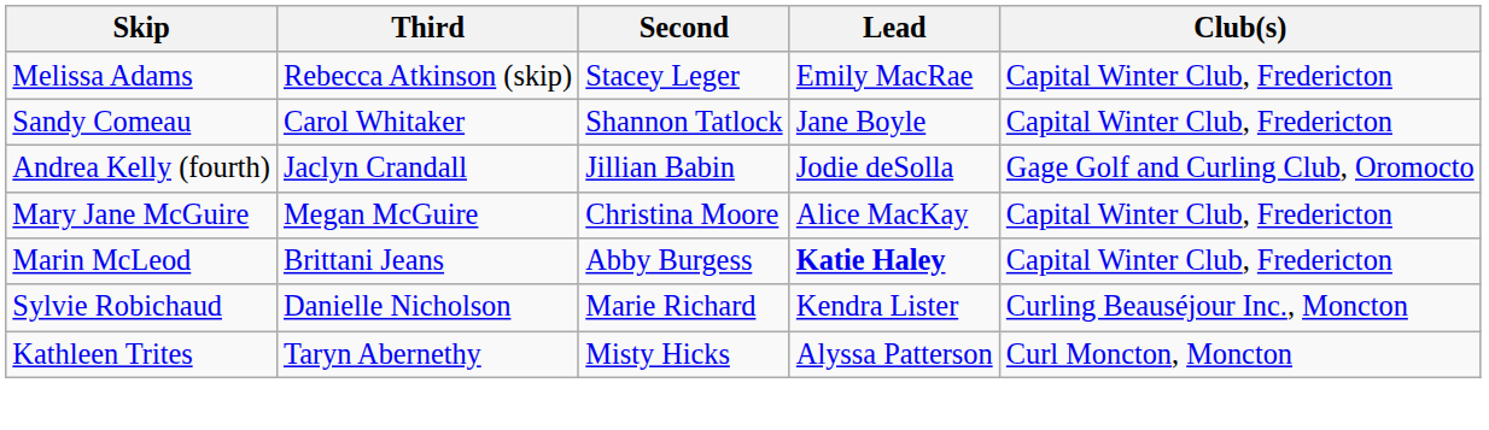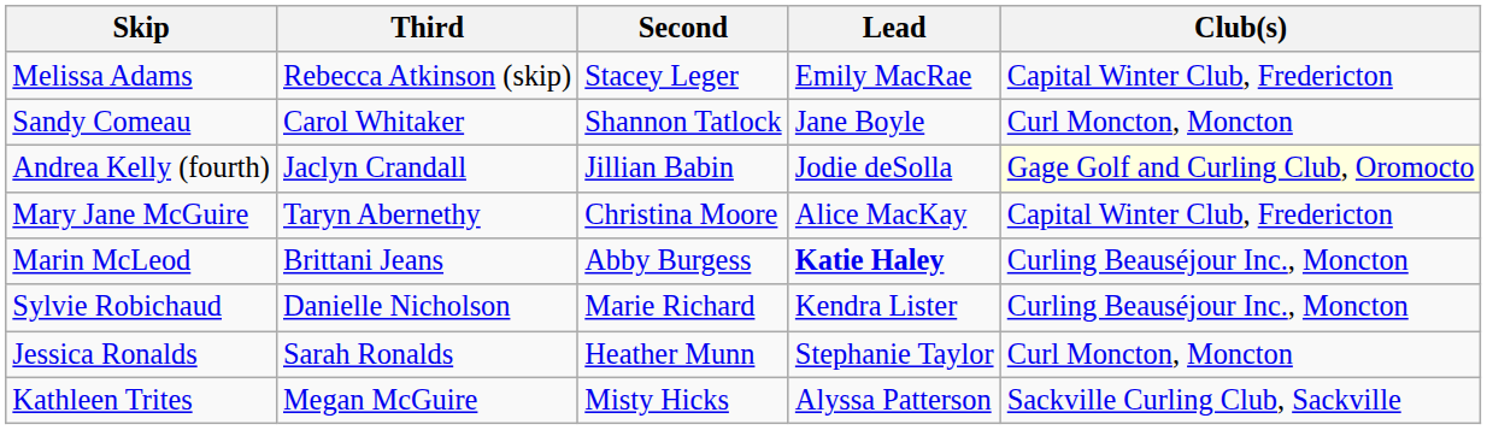Sandy Comeau | Club(s): Capital Winter Club, Fredericton -> Curl Moncton, Moncton
Andrea Kelly (fourth) | Club(s): no background -> lightyellow background
Mary Jane McGuire | Third: Megan McGuire -> Taryn Abernethy
Marin McLeod | Club(s): Capital Winter Club, Fredericton -> Curling Beauséjour Inc., Moncton
+ row: Jessica Ronalds | Sarah Ronalds | Heather Munn | Stephanie Taylor | Curl Moncton, Moncton
Kathleen Trites | Third: Taryn Abernethy -> Megan McGuire
Kathleen Trites | Club(s): Curl Moncton, Moncton -> Sackville Curling Club, Sackville
